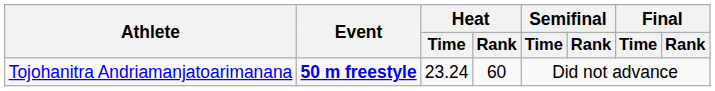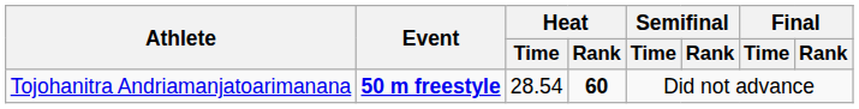Tojohanitra Andriamanjatoarimanana | Heat / Time: 23.24 -> 28.54
Tojohanitra Andriamanjatoarimanana | Heat / Rank: normal -> bold
